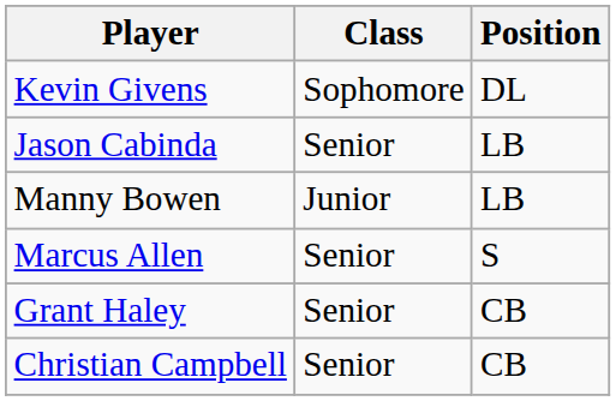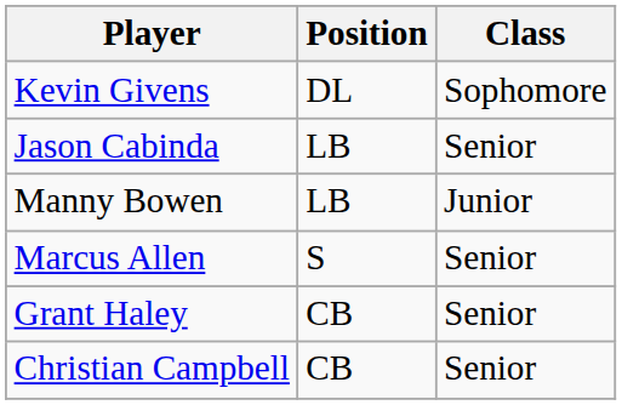columns swapped: Class <-> Position
